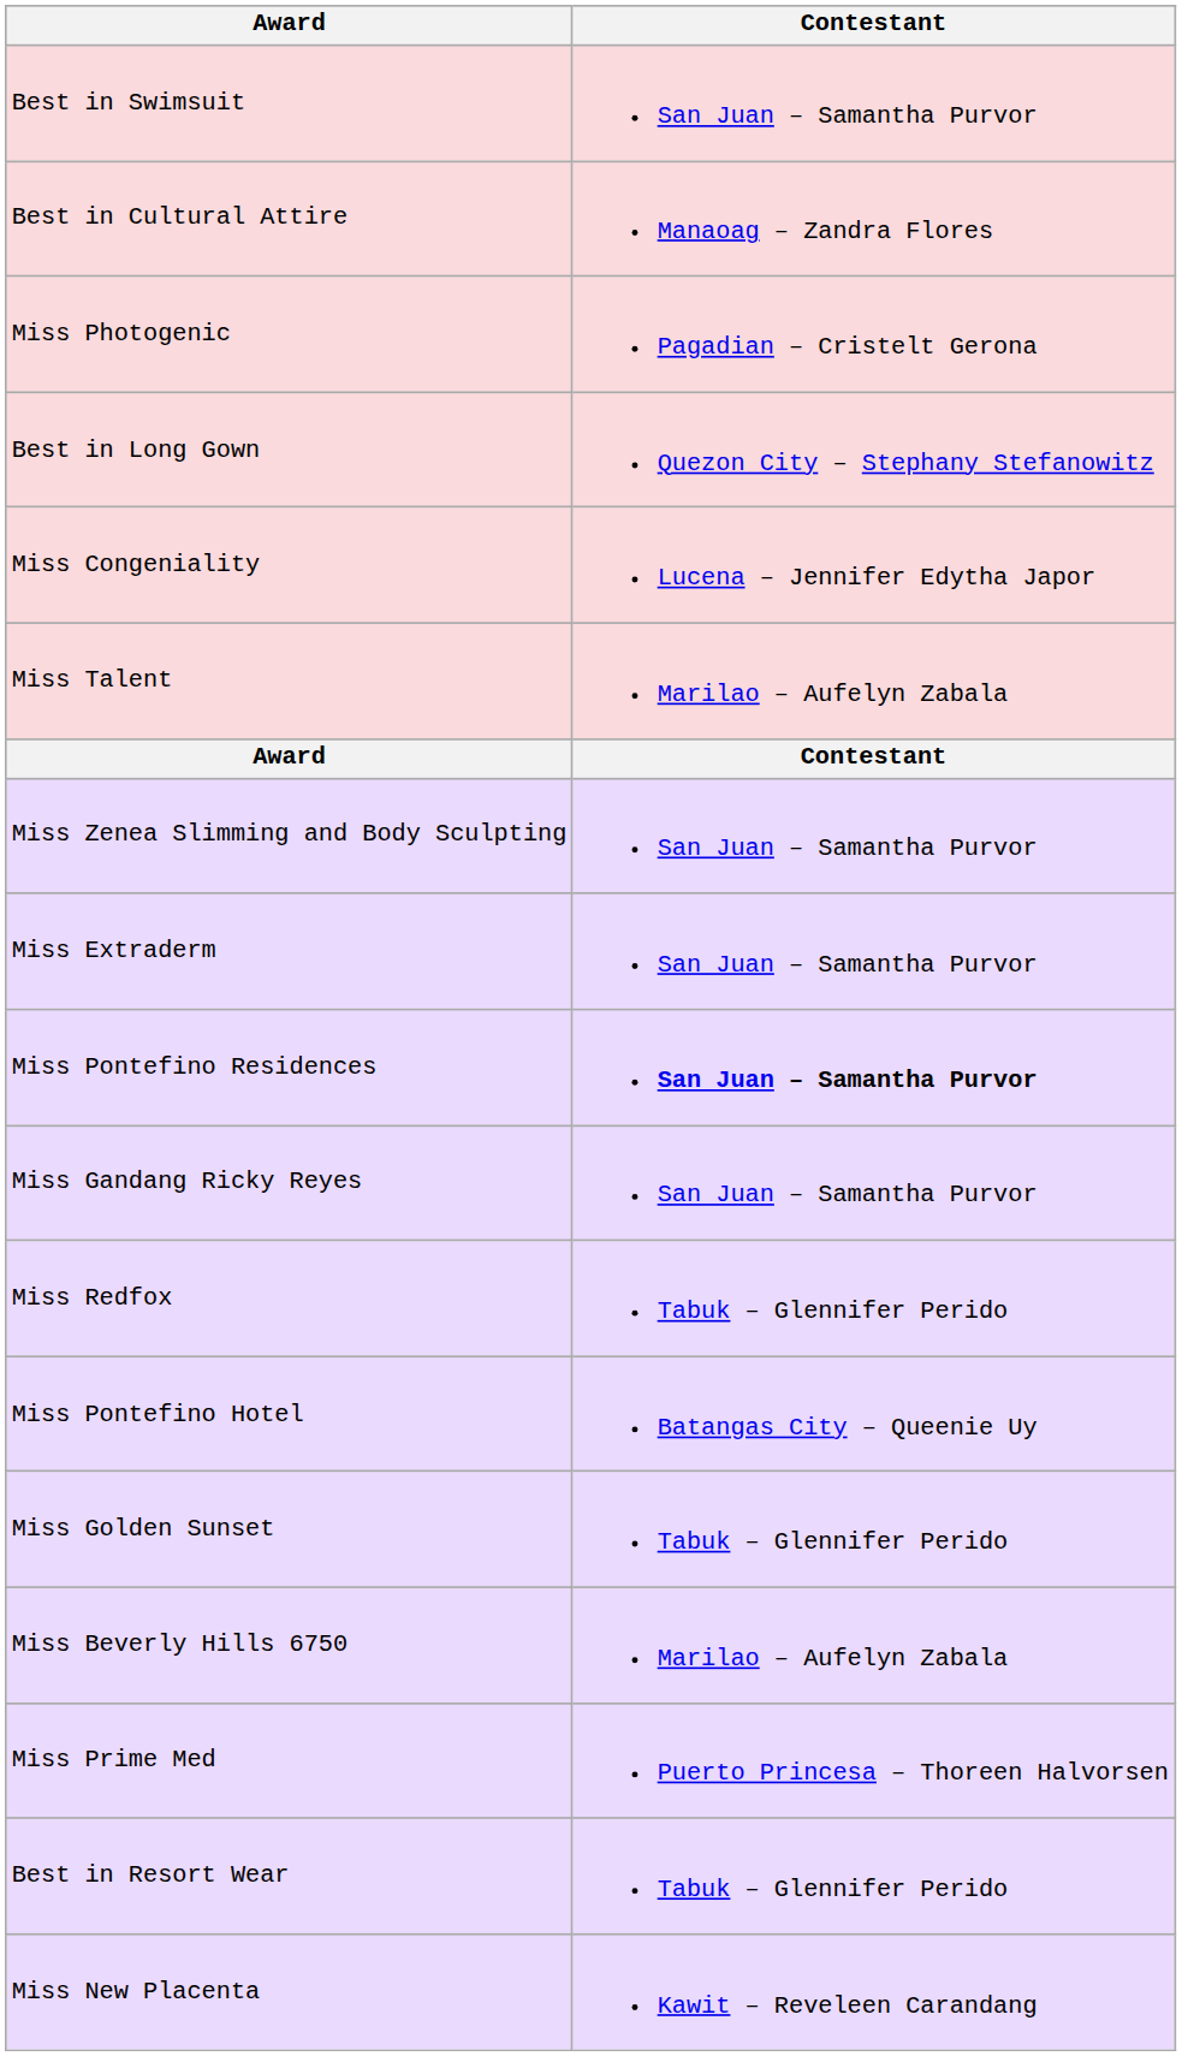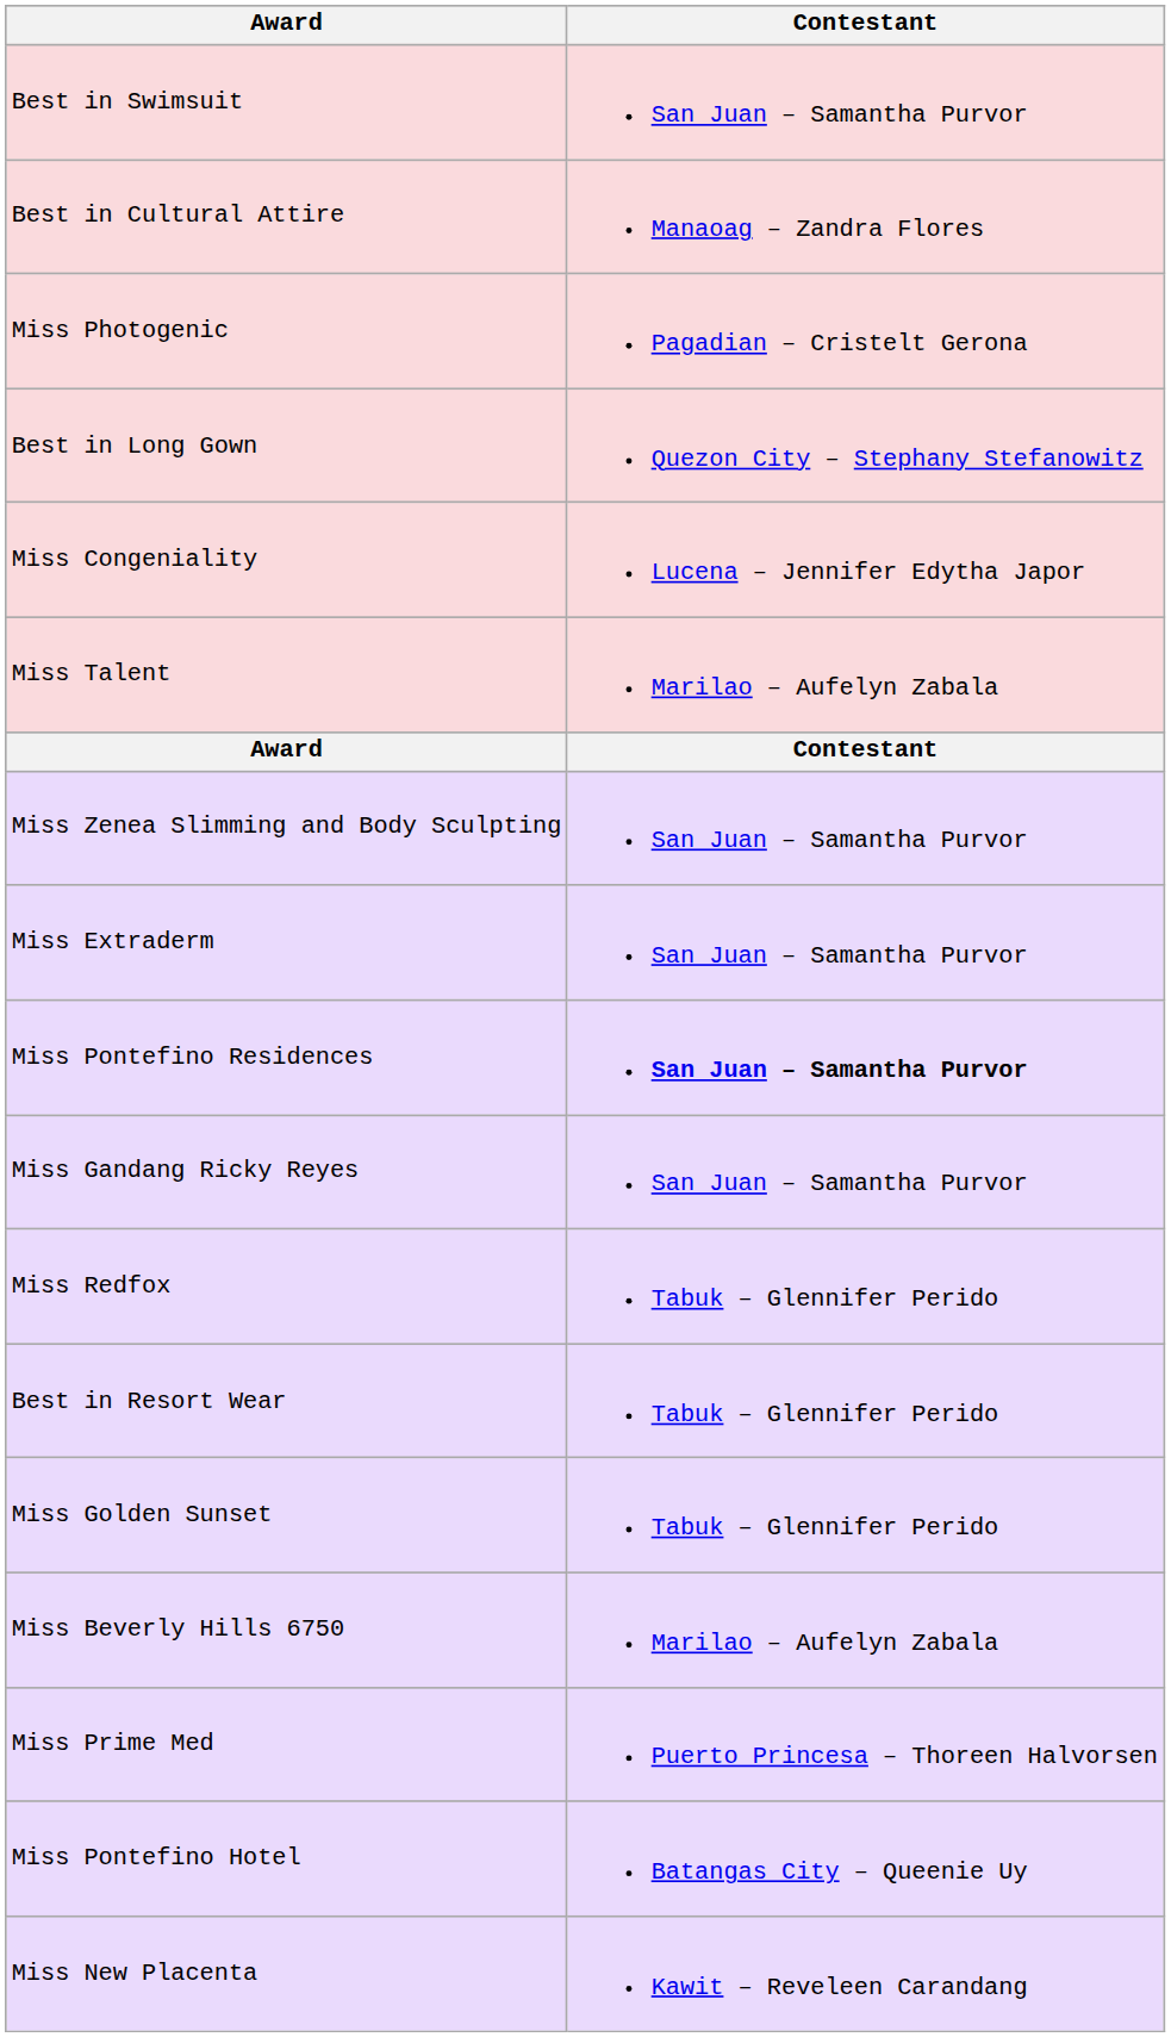rows swapped: Best in Resort Wear <-> Miss Pontefino Hotel
